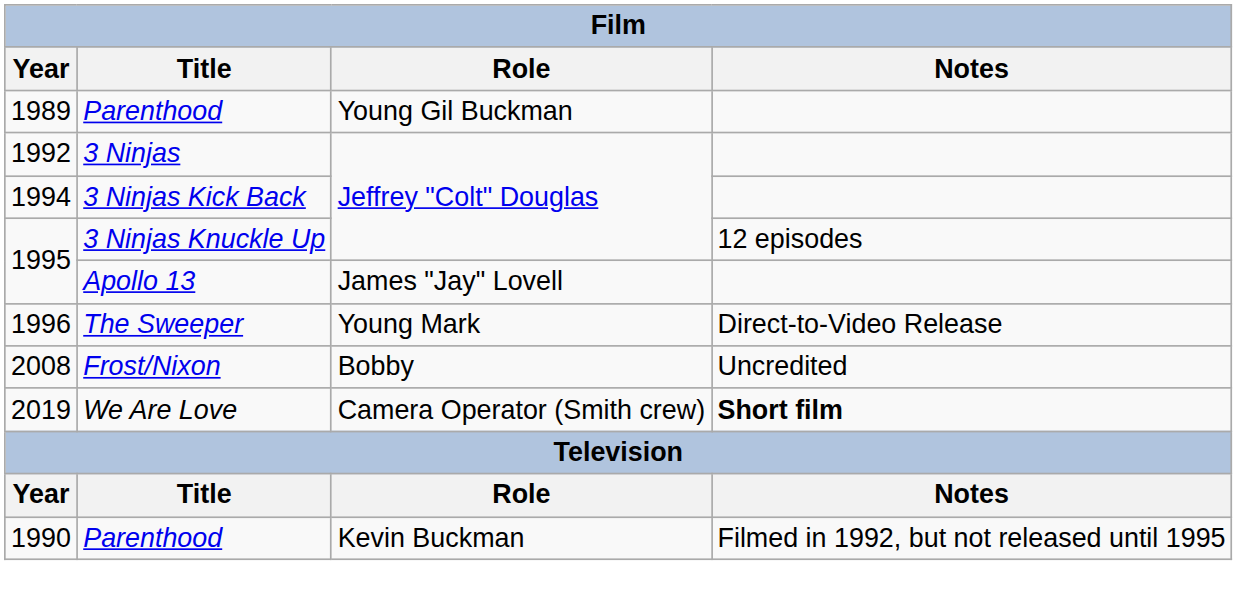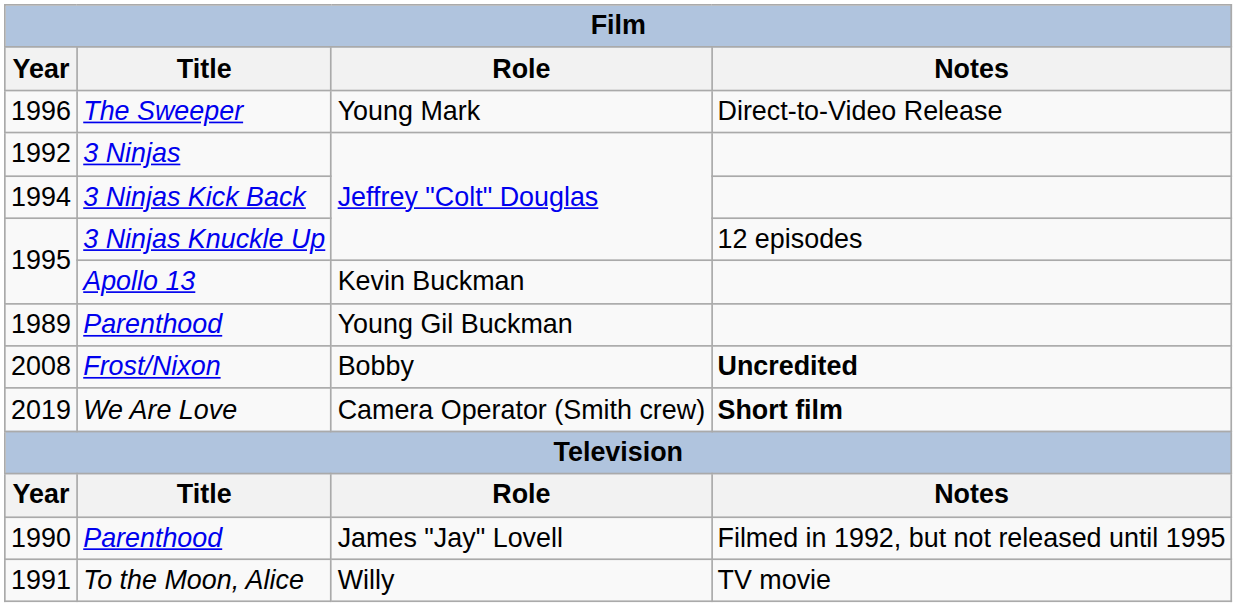rows swapped: 1989 / Parenthood <-> The Sweeper
Apollo 13 | Role: James "Jay" Lovell -> Kevin Buckman
Frost/Nixon | Notes: normal -> bold
1990 / Parenthood | Role: Kevin Buckman -> James "Jay" Lovell
+ row: 1991 | To the Moon, Alice | Willy | TV movie
